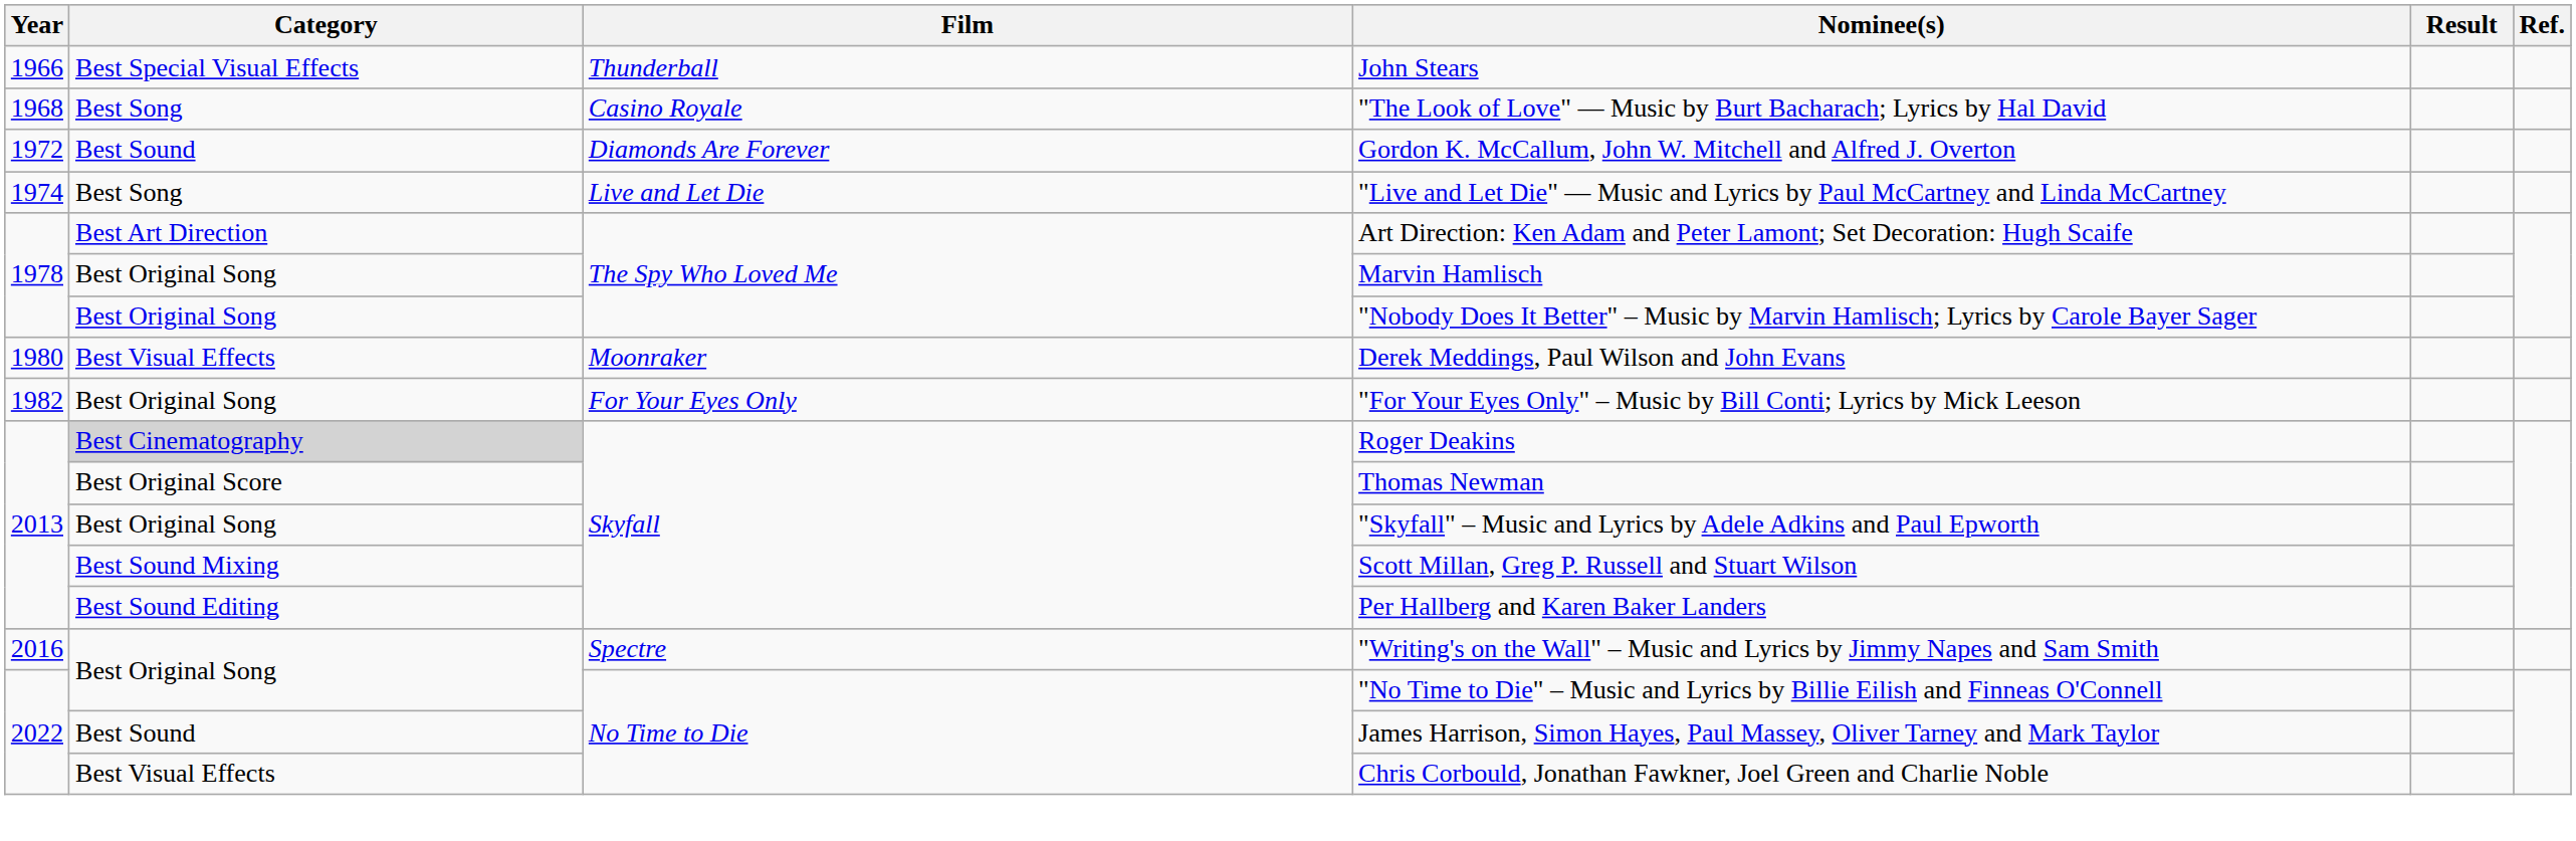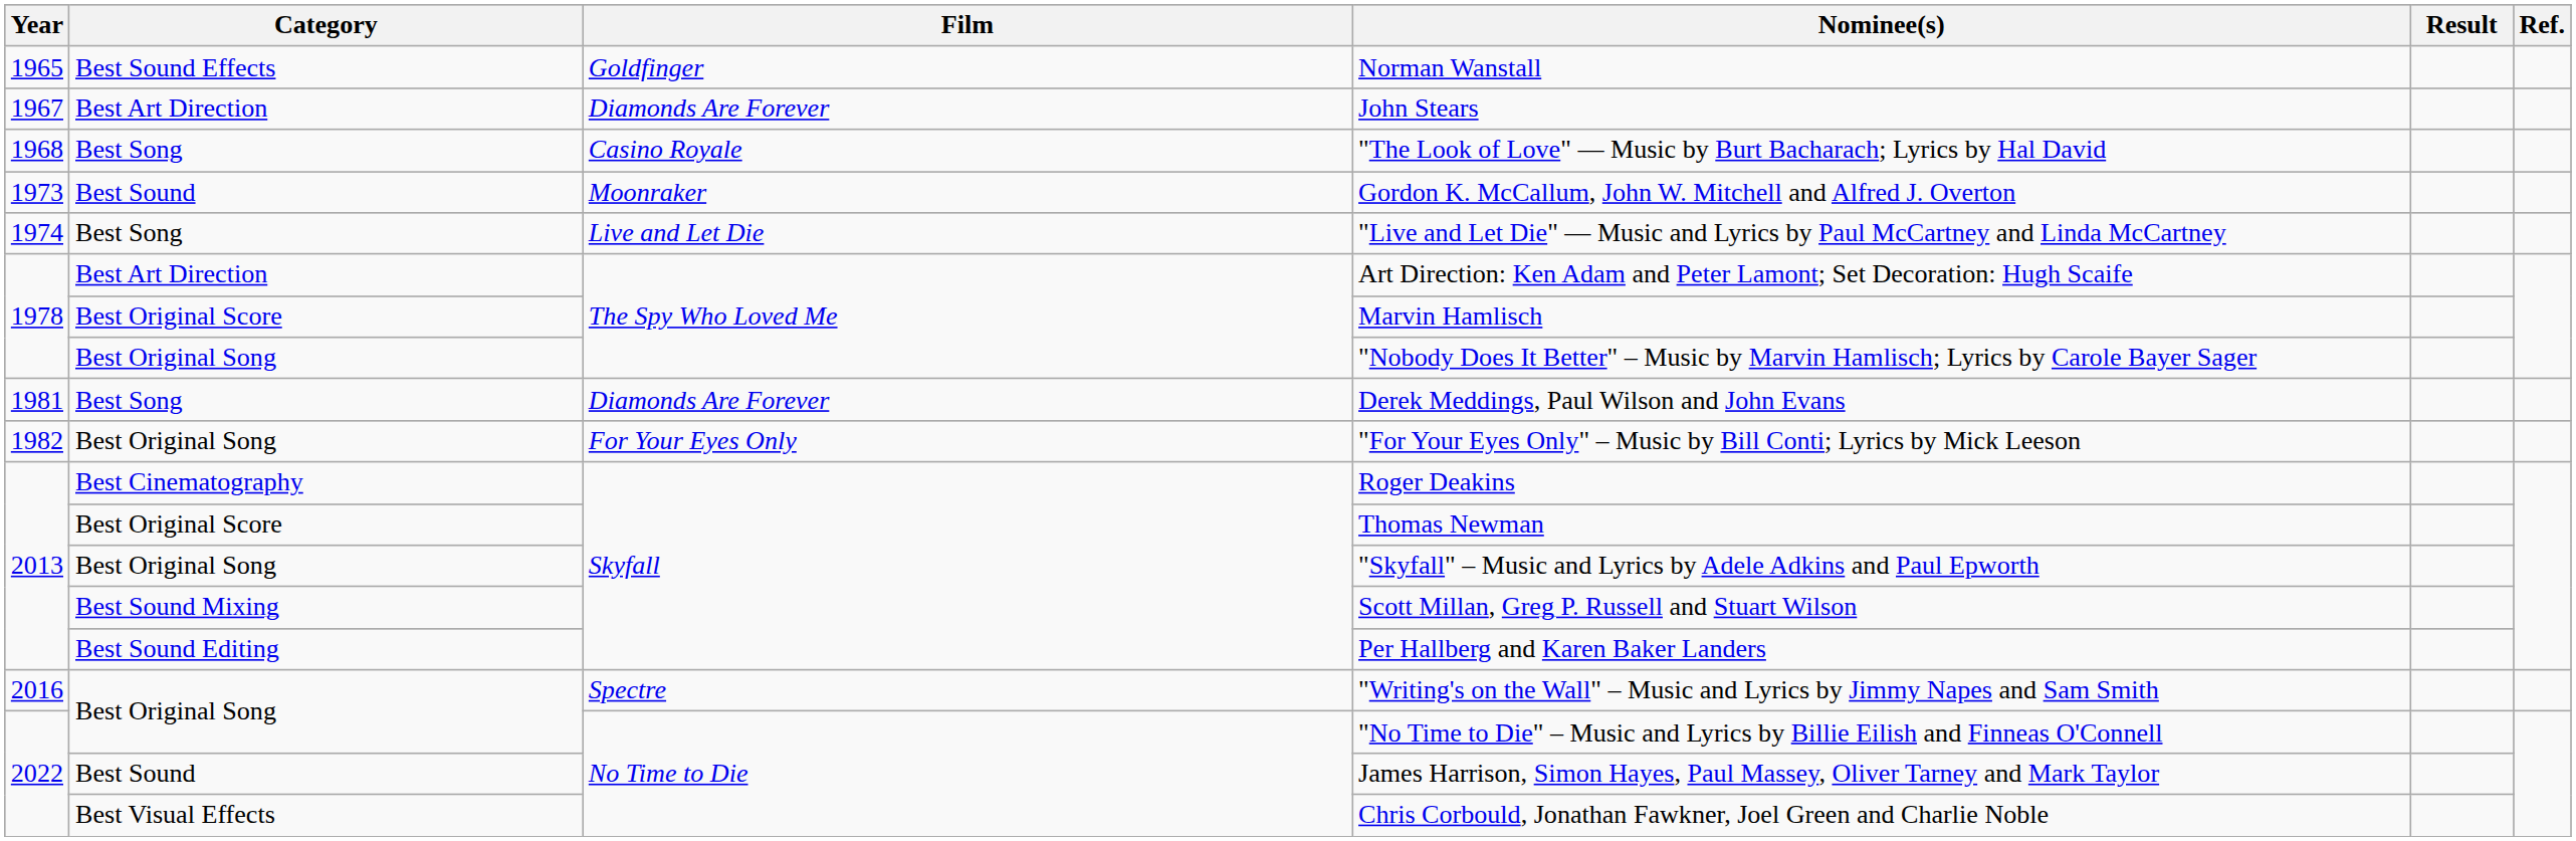+ row: 1965 | Best Sound Effects | Goldfinger | Norman Wanstall
John Stears | Year: 1966 -> 1967
John Stears | Category: Best Special Visual Effects -> Best Art Direction
John Stears | Film: Thunderball -> Diamonds Are Forever
Gordon K. McCallum, John W. Mitchell and Alfred J. Overton | Year: 1972 -> 1973
Gordon K. McCallum, John W. Mitchell and Alfred J. Overton | Film: Diamonds Are Forever -> Moonraker
Marvin Hamlisch | Category: Best Original Song -> Best Original Score
Derek Meddings, Paul Wilson and John Evans | Year: 1980 -> 1981
Derek Meddings, Paul Wilson and John Evans | Category: Best Visual Effects -> Best Song
Derek Meddings, Paul Wilson and John Evans | Film: Moonraker -> Diamonds Are Forever
Roger Deakins | Category: lightgrey background -> no background
